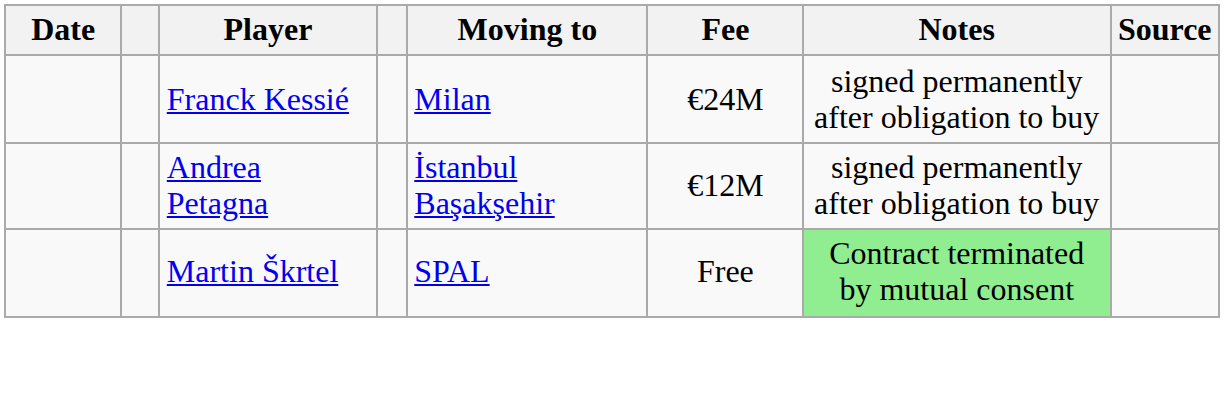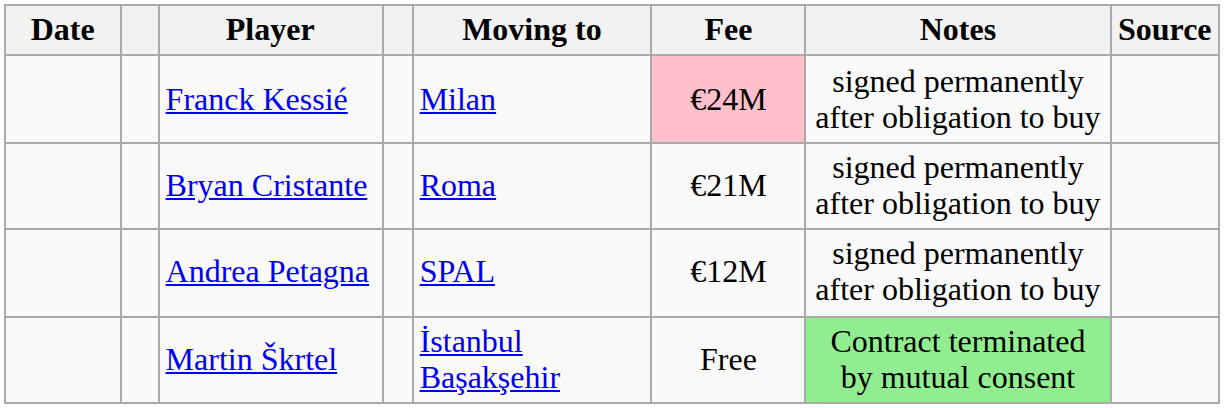Franck Kessié | Fee: no background -> pink background
+ row: Bryan Cristante | Roma | €21M | signed permanently after obligation to buy
Andrea Petagna | Moving to: İstanbul Başakşehir -> SPAL
Martin Škrtel | Moving to: SPAL -> İstanbul Başakşehir
